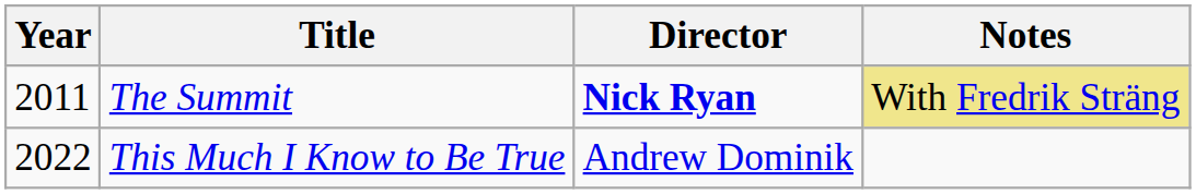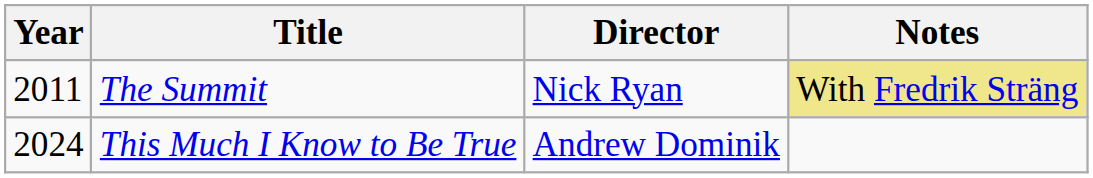The Summit | Director: bold -> normal
This Much I Know to Be True | Year: 2022 -> 2024
